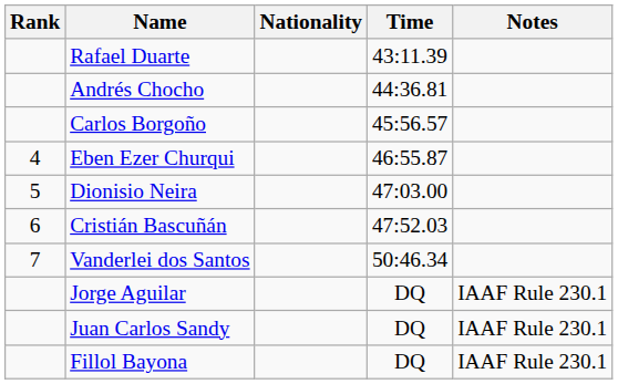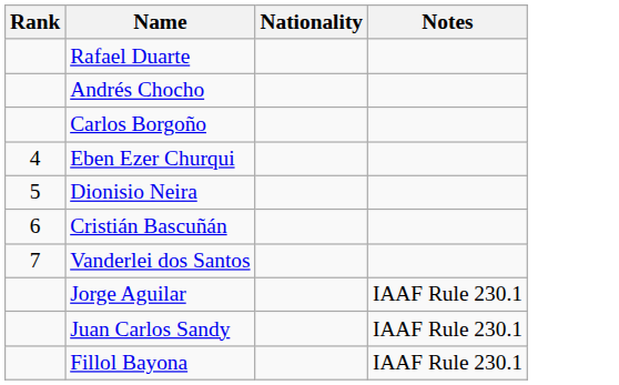- column: Time | 43:11.39 | 44:36.81 | 45:56.57 | 46:55.87 | 47:03.00 | 47:52.03 | 50:46.34 | DQ | DQ | DQ
